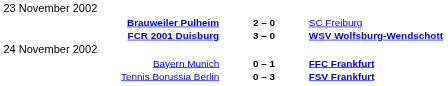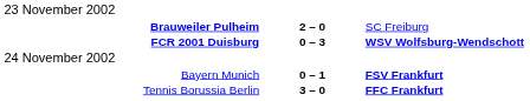FCR 2001 Duisburg | column 2: 3 – 0 -> 0 – 3
Bayern Munich | column 3: FFC Frankfurt -> FSV Frankfurt
Tennis Borussia Berlin | column 2: 0 – 3 -> 3 – 0
Tennis Borussia Berlin | column 3: FSV Frankfurt -> FFC Frankfurt
